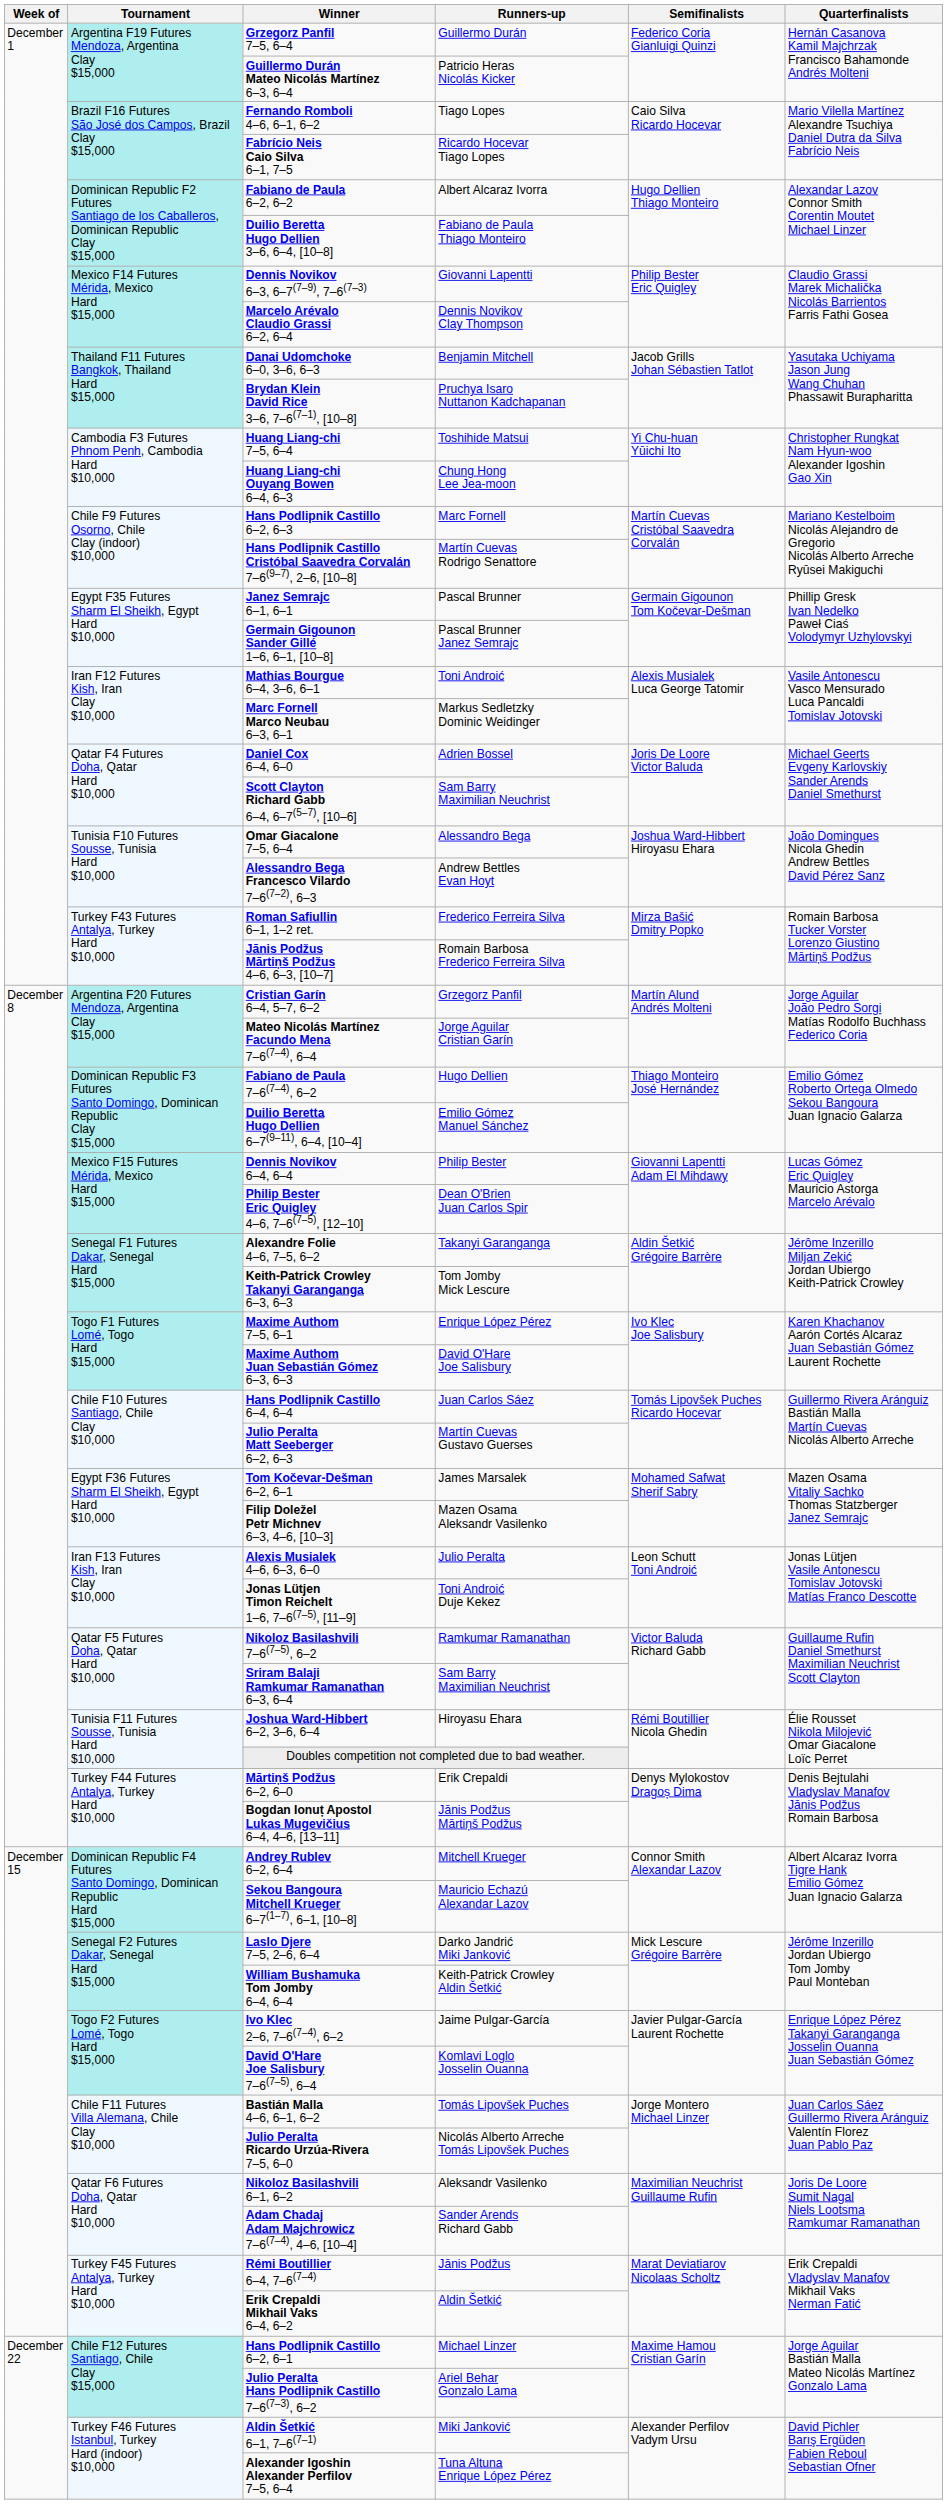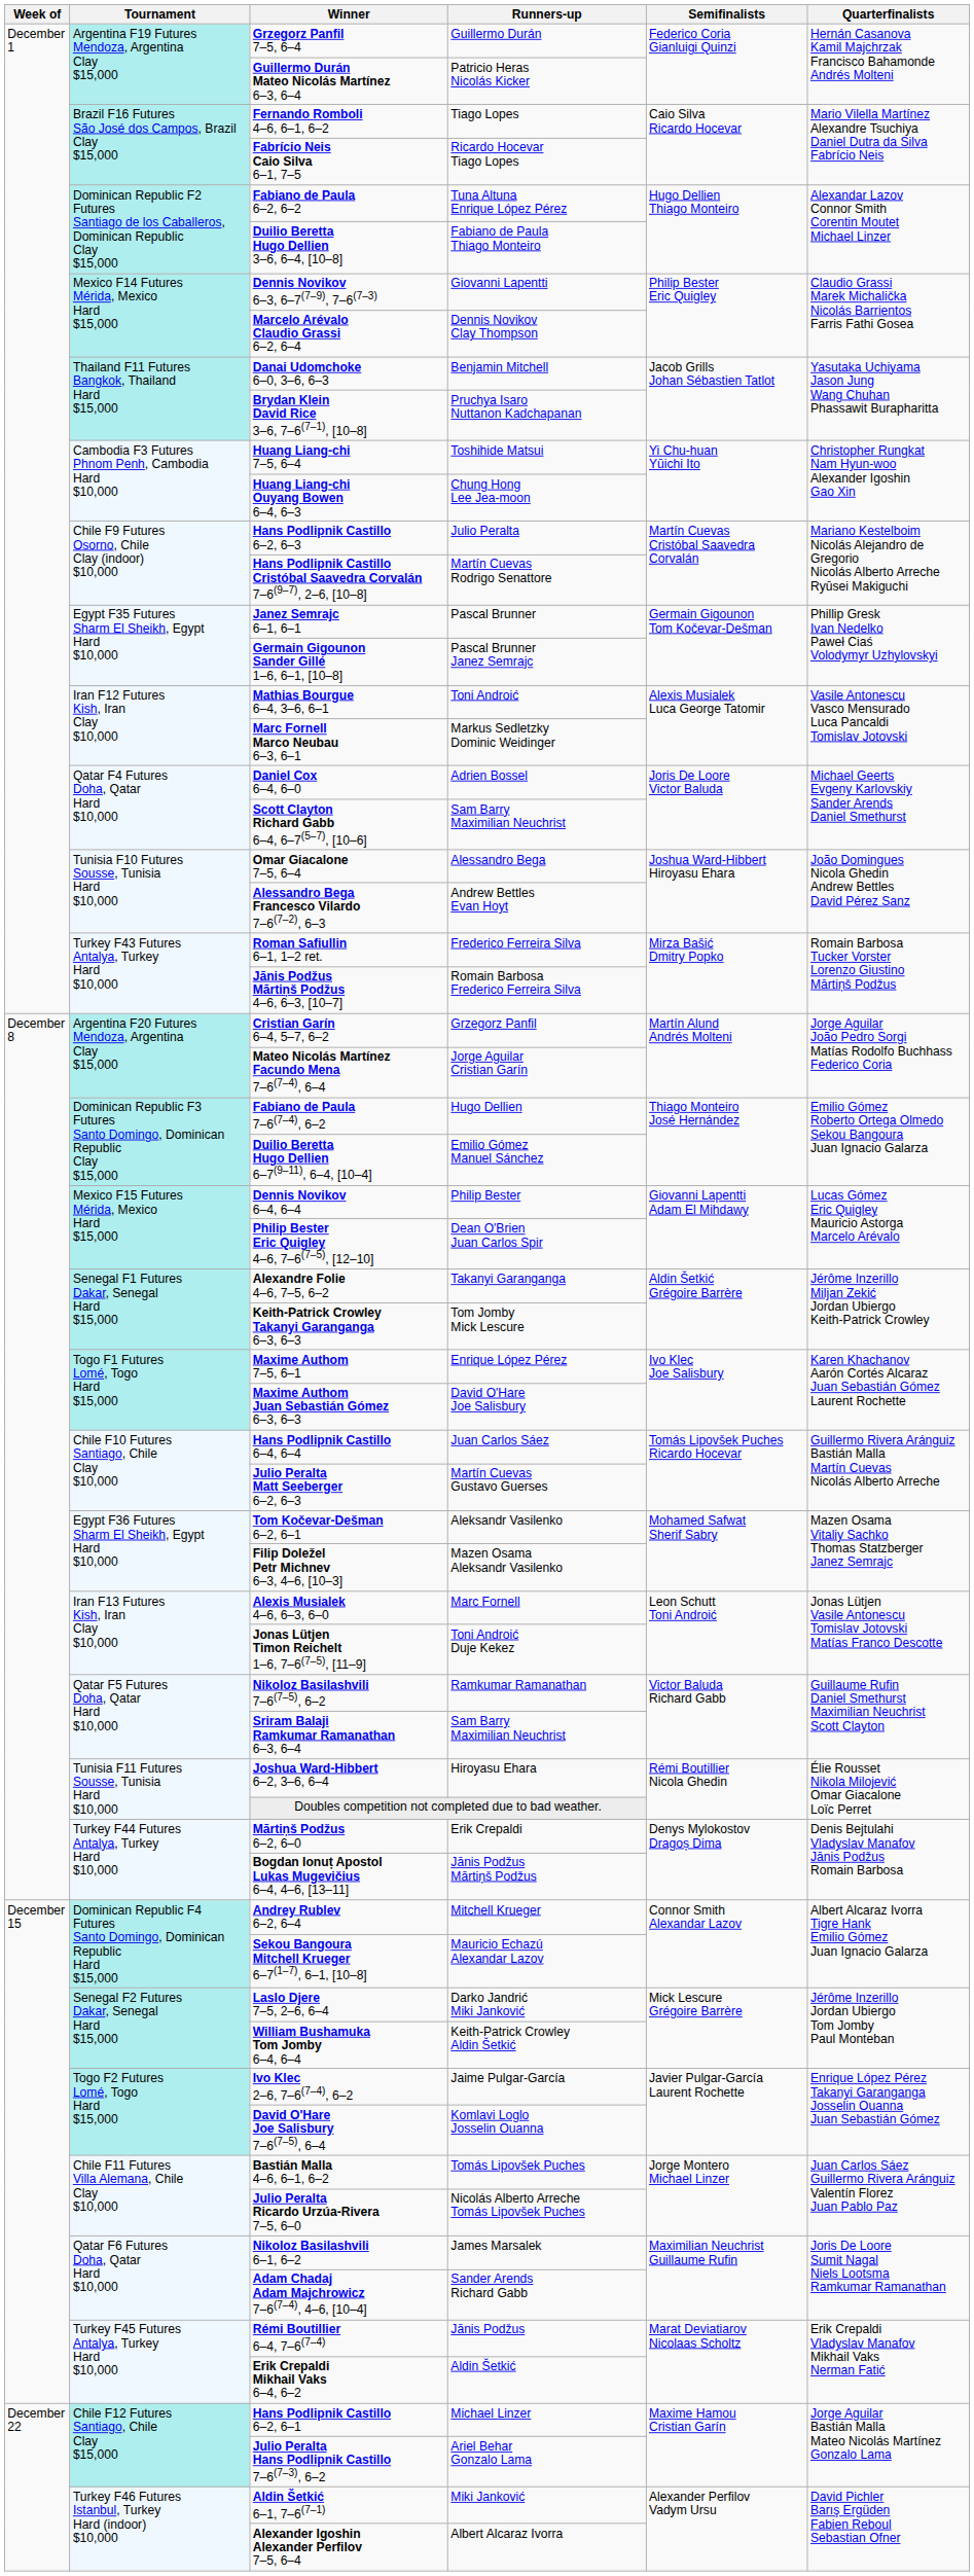Fabiano de Paula 6–2, 6–2 | Runners-up: Albert Alcaraz Ivorra -> Tuna Altuna Enrique López Pérez
Hans Podlipnik Castillo 6–2, 6–3 | Runners-up: Marc Fornell -> Julio Peralta
Tom Kočevar-Dešman 6–2, 6–1 | Runners-up: James Marsalek -> Aleksandr Vasilenko
Alexis Musialek 4–6, 6–3, 6–0 | Runners-up: Julio Peralta -> Marc Fornell
Nikoloz Basilashvili 6–1, 6–2 | Runners-up: Aleksandr Vasilenko -> James Marsalek
Alexander Igoshin Alexander Perfilov 7–5, 6–4 | Runners-up: Tuna Altuna Enrique López Pérez -> Albert Alcaraz Ivorra
